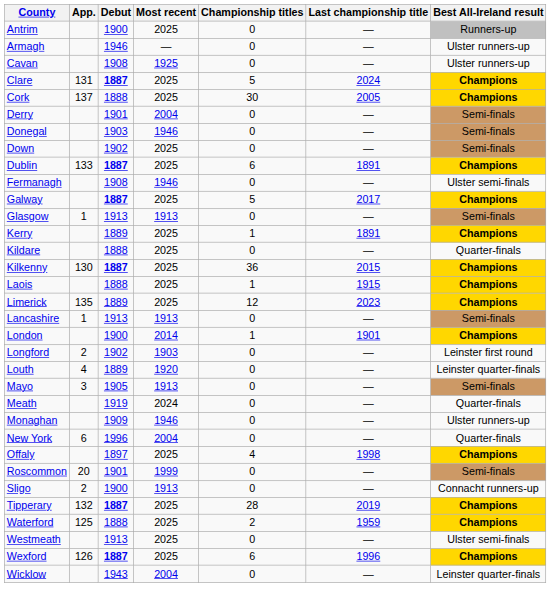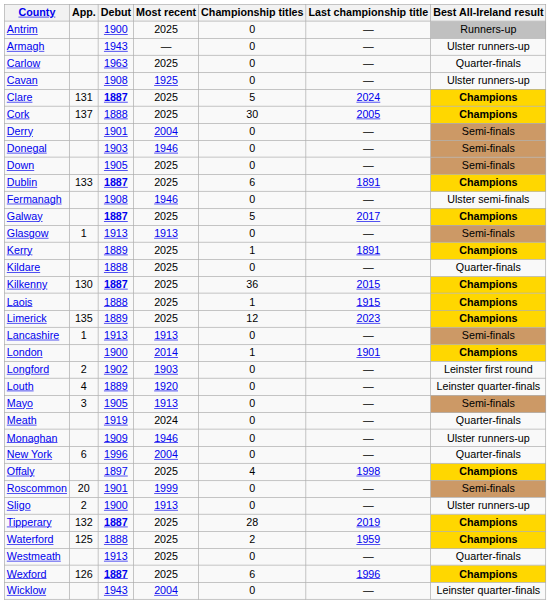Armagh | Debut: 1946 -> 1943
+ row: Carlow | 1963 | 2025 | 0 | — | Quarter-finals
Down | Debut: 1902 -> 1905
Sligo | Best All-Ireland result: Connacht runners-up -> Ulster runners-up
Westmeath | Best All-Ireland result: Ulster semi-finals -> Quarter-finals
